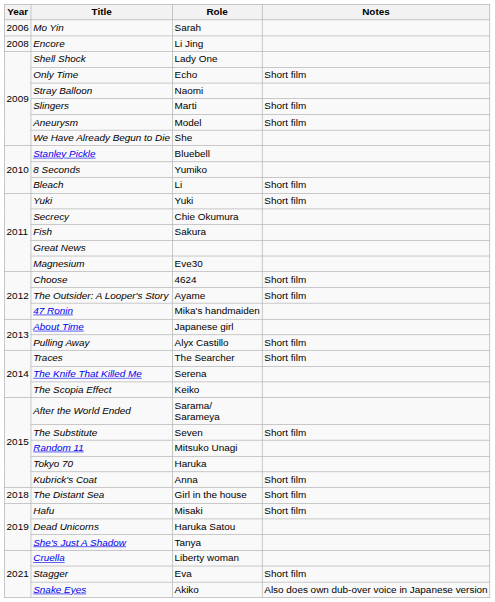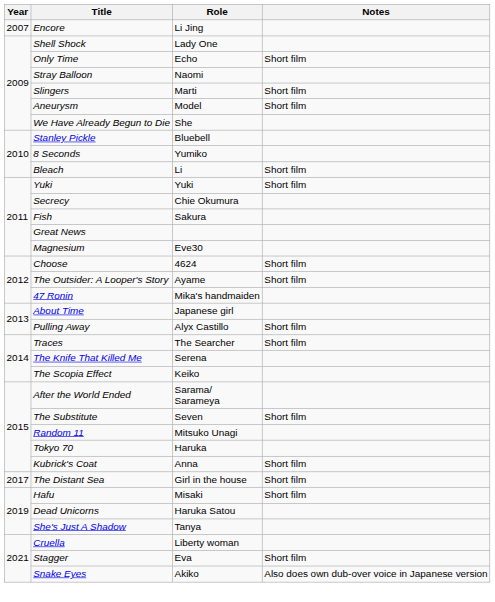- row: 2006 | Mo Yin | Sarah
Encore | Year: 2008 -> 2007
The Distant Sea | Year: 2018 -> 2017
